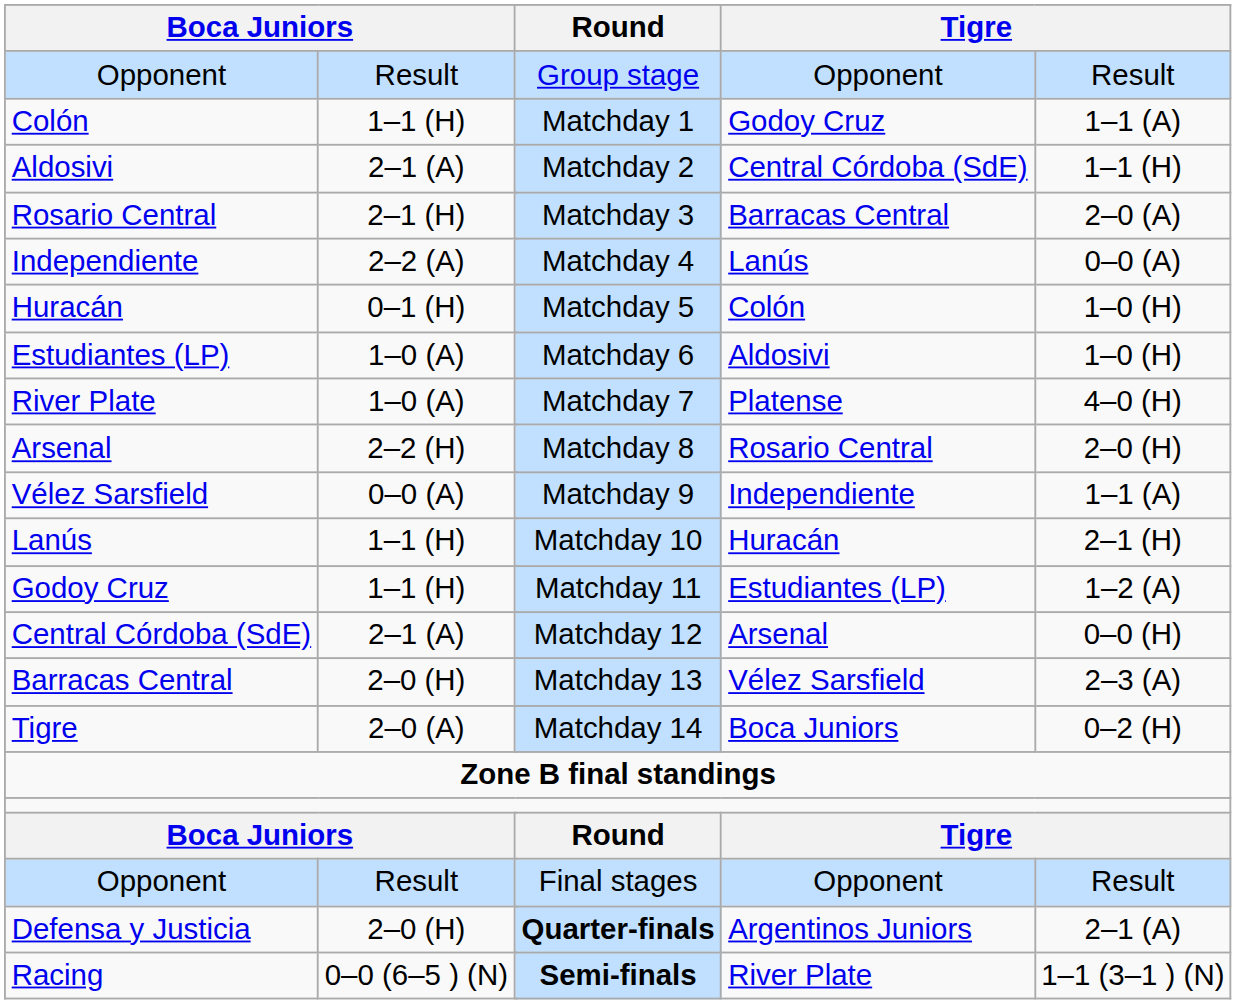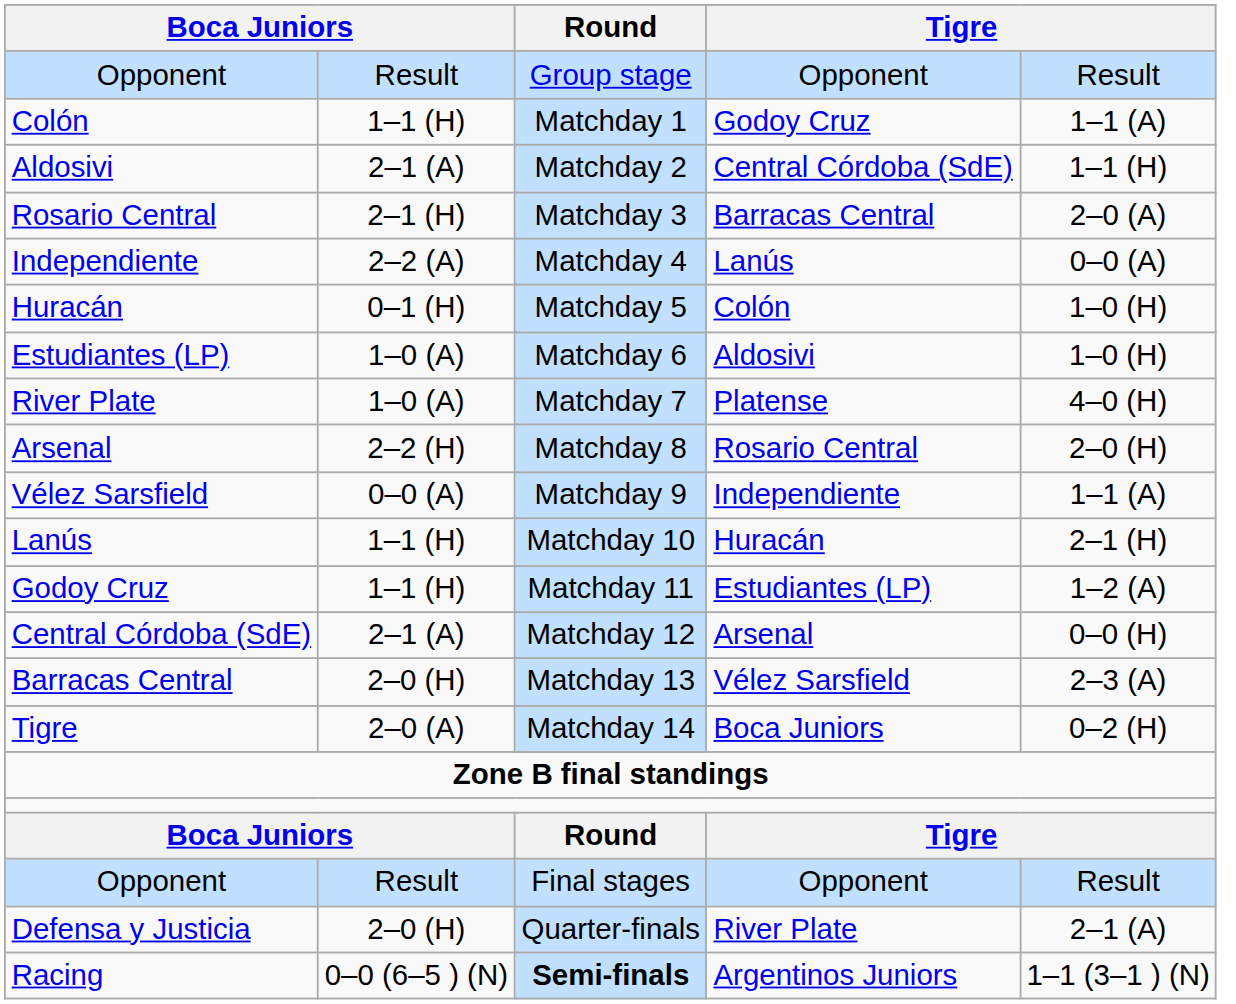Defensa y Justicia | Round: bold -> normal
Defensa y Justicia | column 6: Argentinos Juniors -> River Plate
Racing | column 6: River Plate -> Argentinos Juniors
